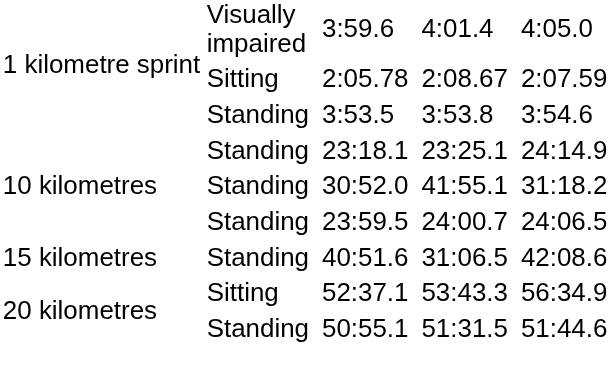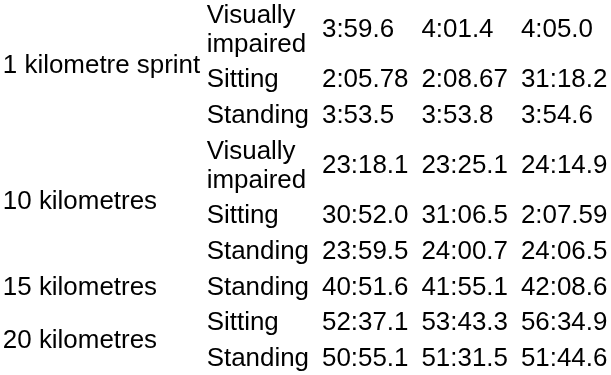2:05.78 | column 8: 2:07.59 -> 31:18.2
23:18.1 | column 2: Standing -> Visually impaired
30:52.0 | column 2: Standing -> Sitting
30:52.0 | column 6: 41:55.1 -> 31:06.5
30:52.0 | column 8: 31:18.2 -> 2:07.59
40:51.6 | column 6: 31:06.5 -> 41:55.1
